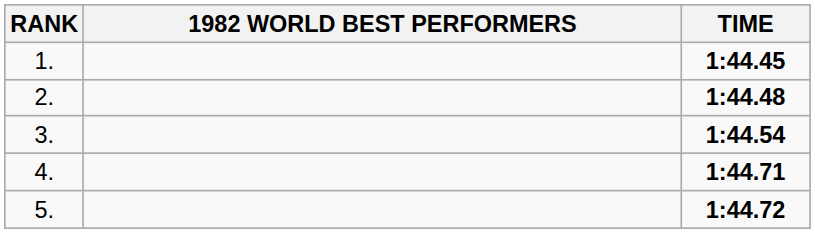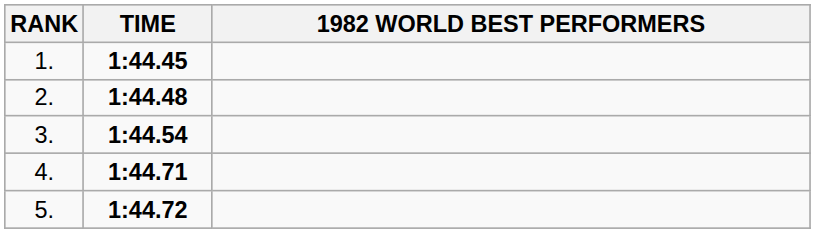columns swapped: 1982 WORLD BEST PERFORMERS <-> TIME
